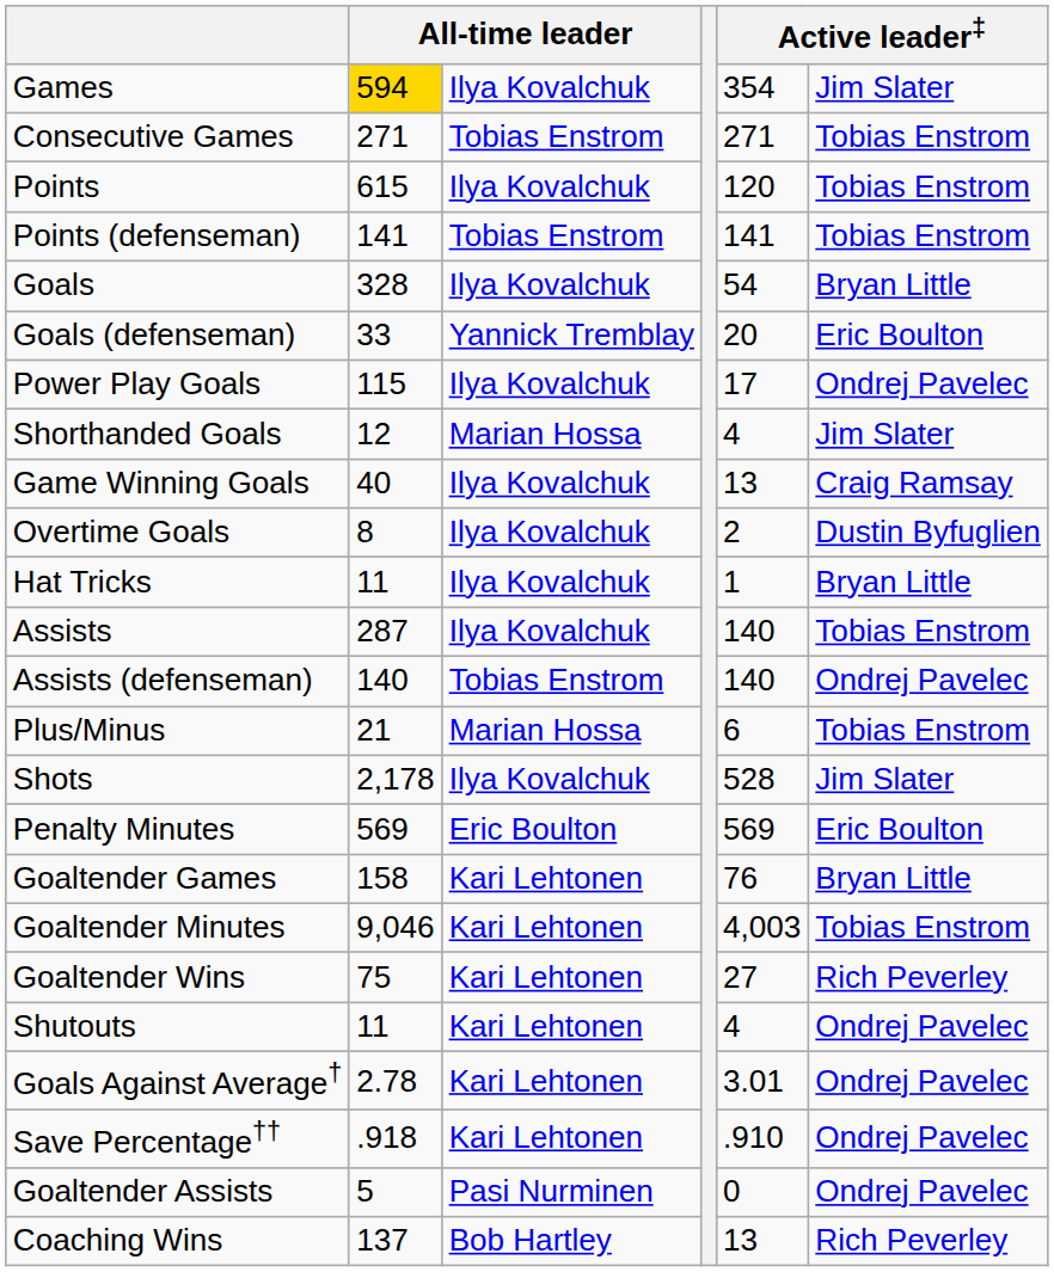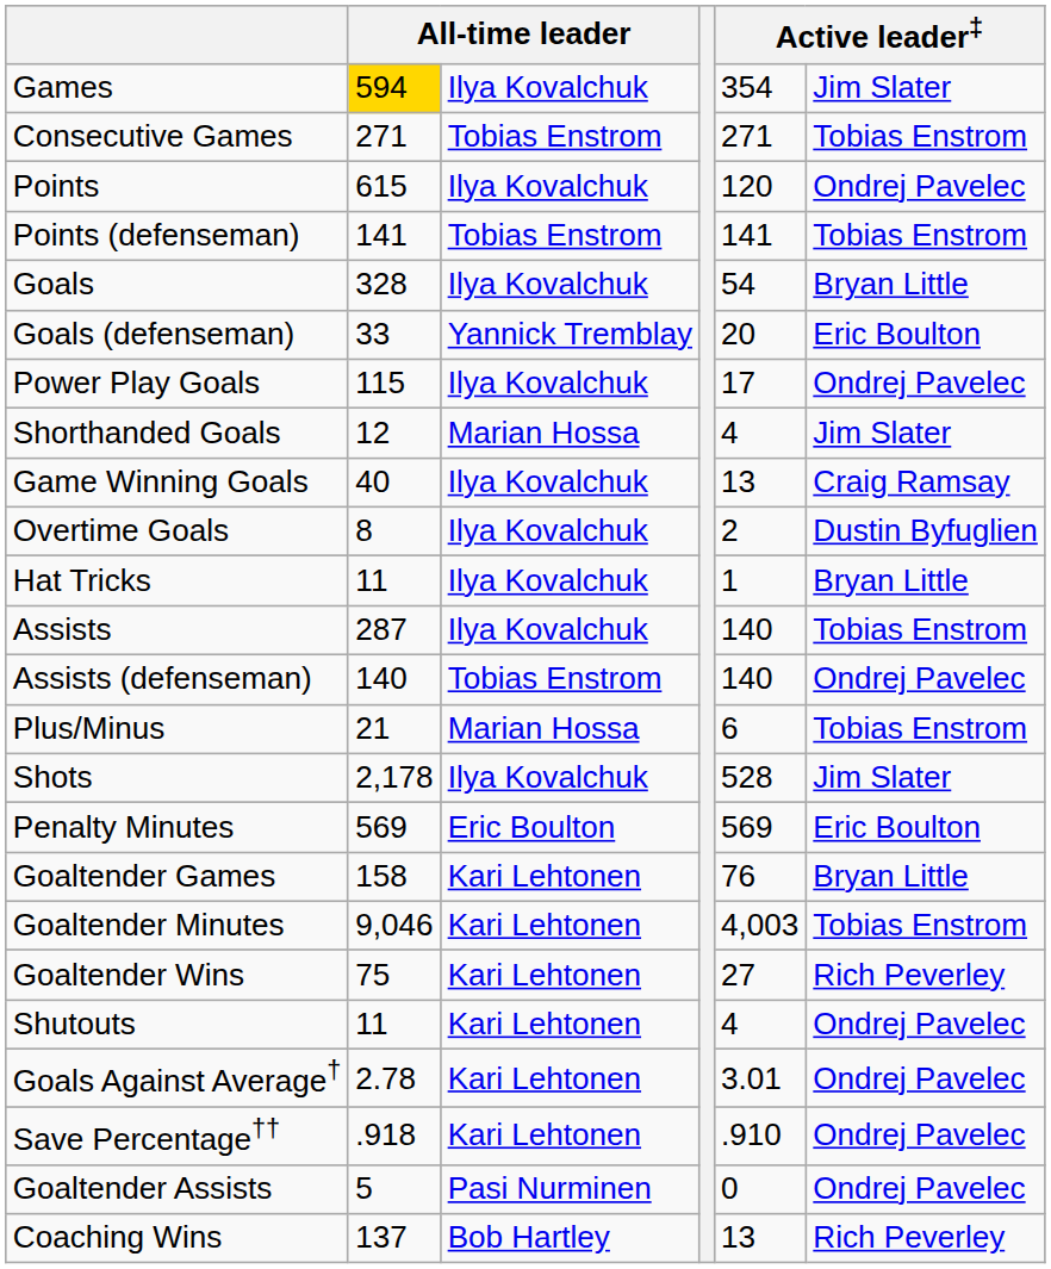Points | column 6: Tobias Enstrom -> Ondrej Pavelec
